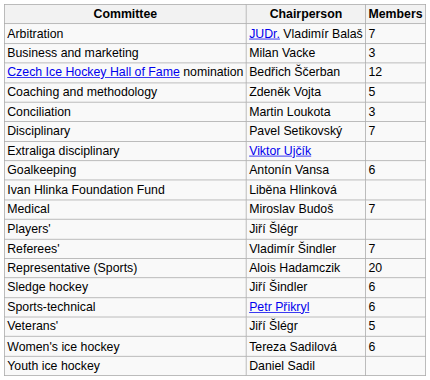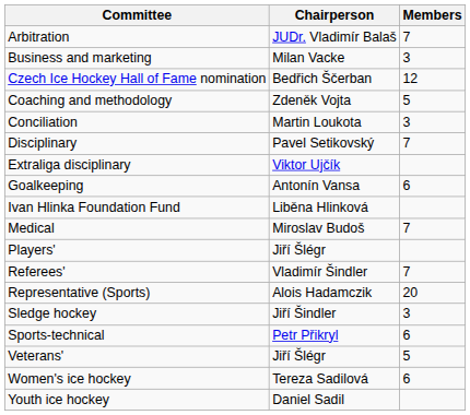Sledge hockey | Members: 6 -> 3
